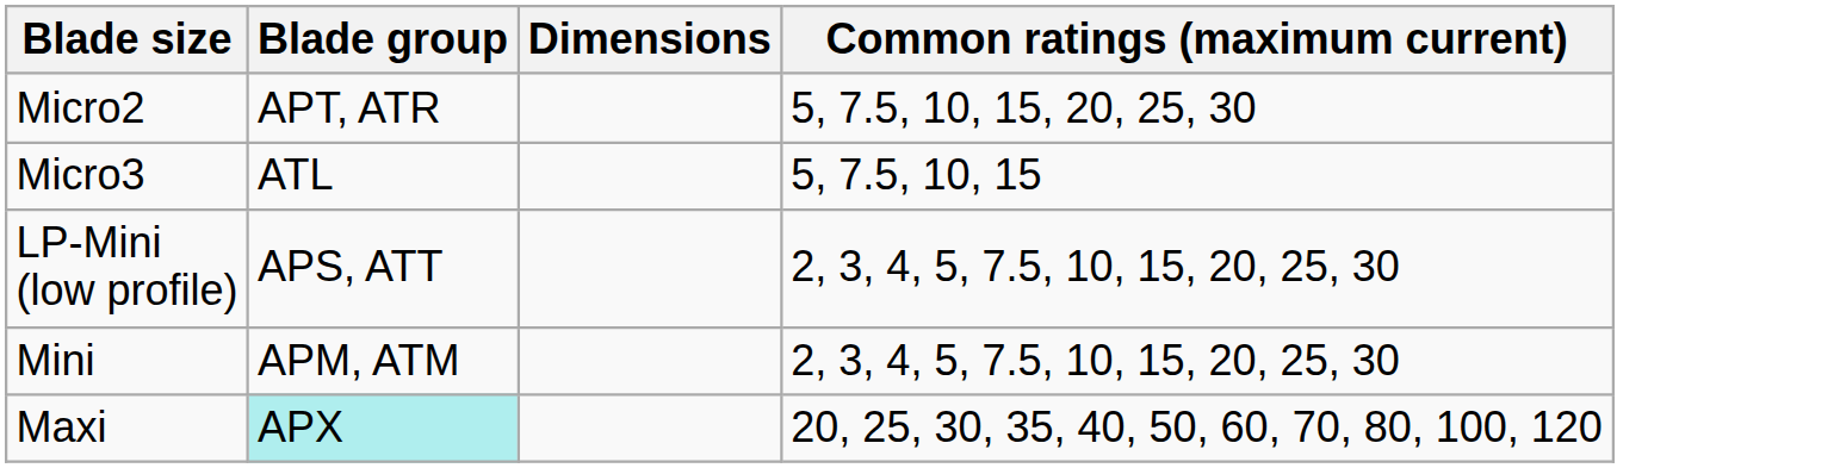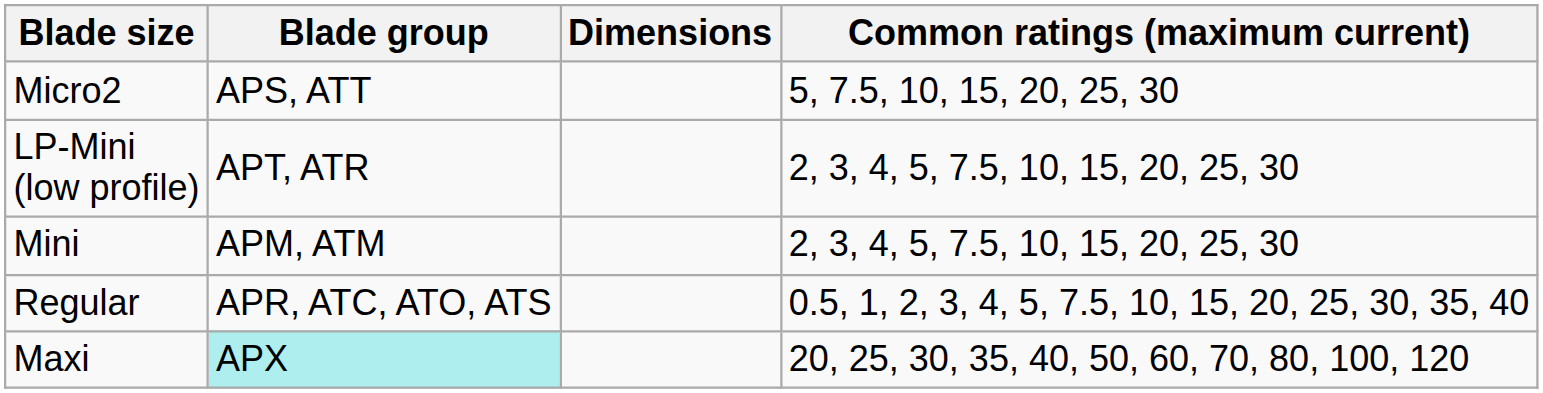Micro2 | Blade group: APT, ATR -> APS, ATT
- row: Micro3 | ATL | 5, 7.5, 10, 15
LP-Mini (low profile) | Blade group: APS, ATT -> APT, ATR
+ row: Regular | APR, ATC, ATO, ATS | 0.5, 1, 2, 3, 4, 5, 7.5, 10, 15, 20, 25, 30, 35, 40
